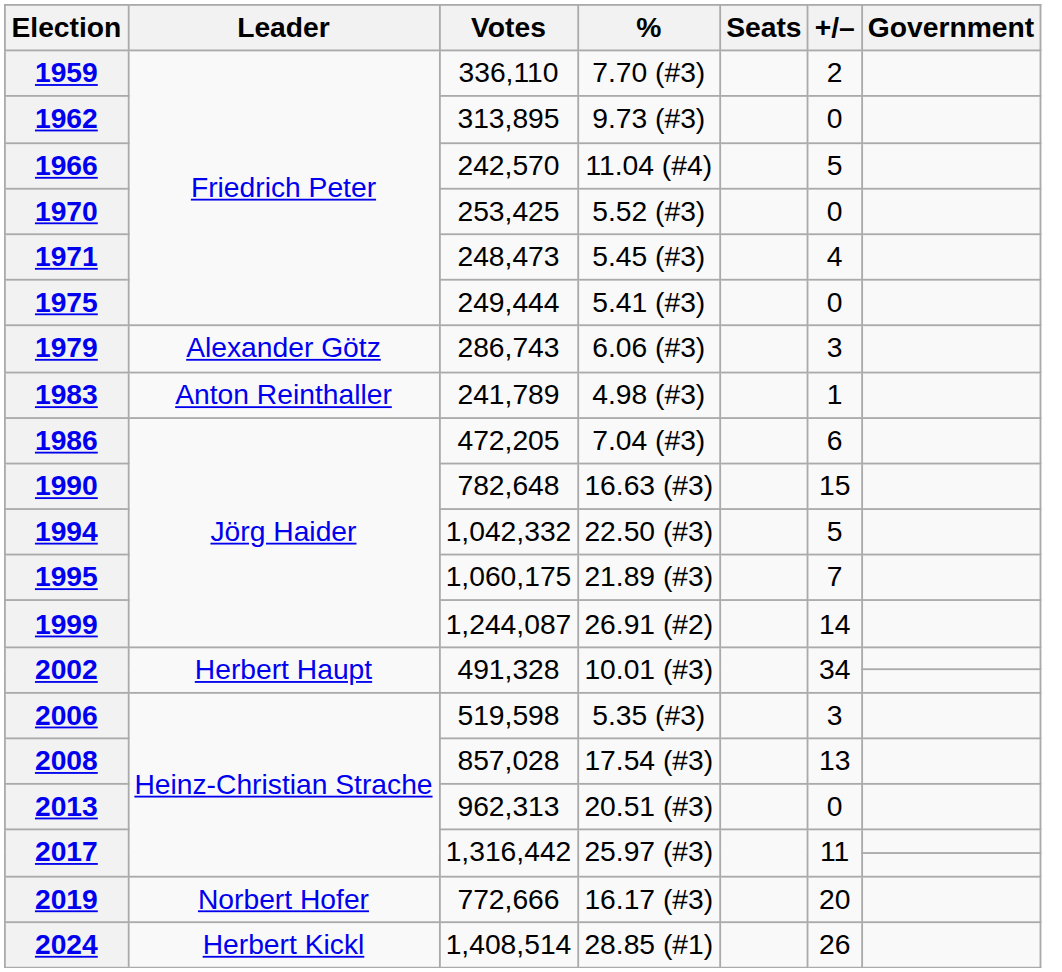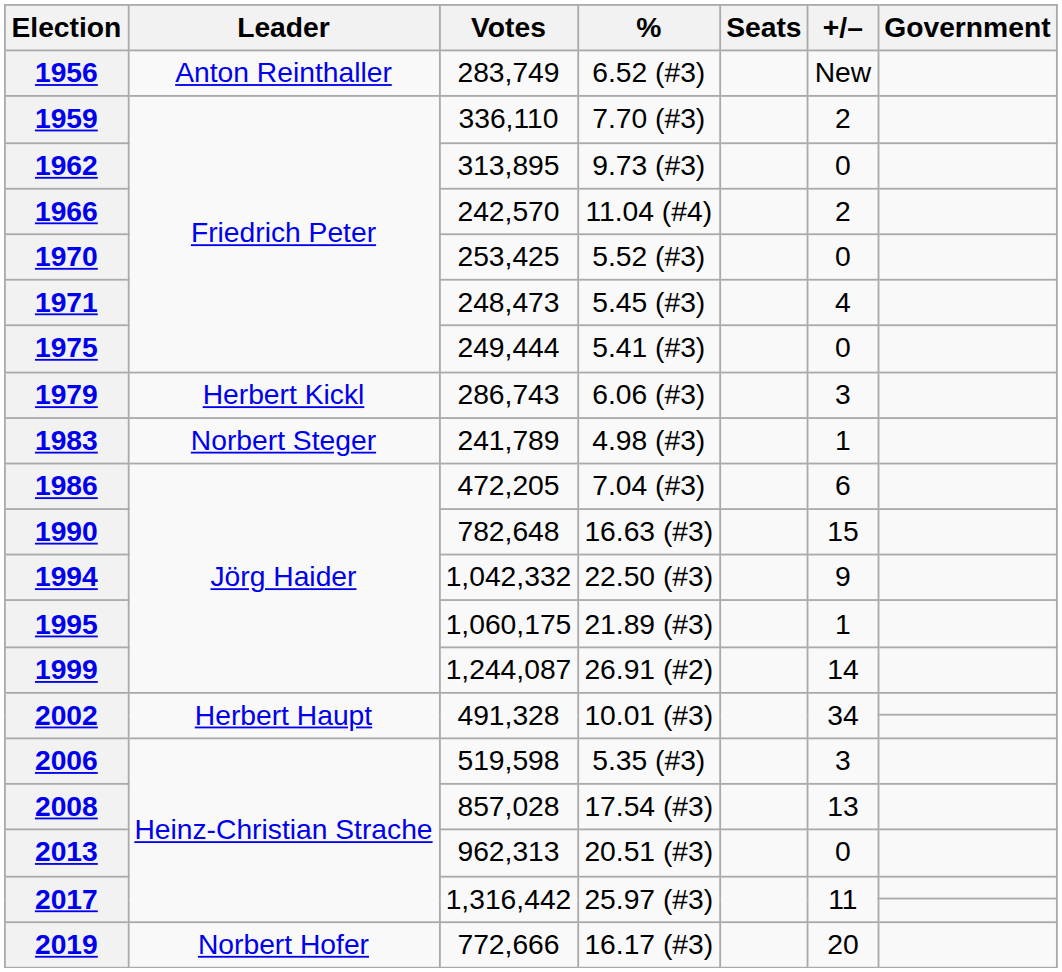+ row: 1956 | Anton Reinthaller | 283,749 | 6.52 (#3) | New
1966 | +/–: 5 -> 2
1979 | Leader: Alexander Götz -> Herbert Kickl
1983 | Leader: Anton Reinthaller -> Norbert Steger
1994 | +/–: 5 -> 9
1995 | +/–: 7 -> 1
- row: 2024 | Herbert Kickl | 1,408,514 | 28.85 (#1) | 26
